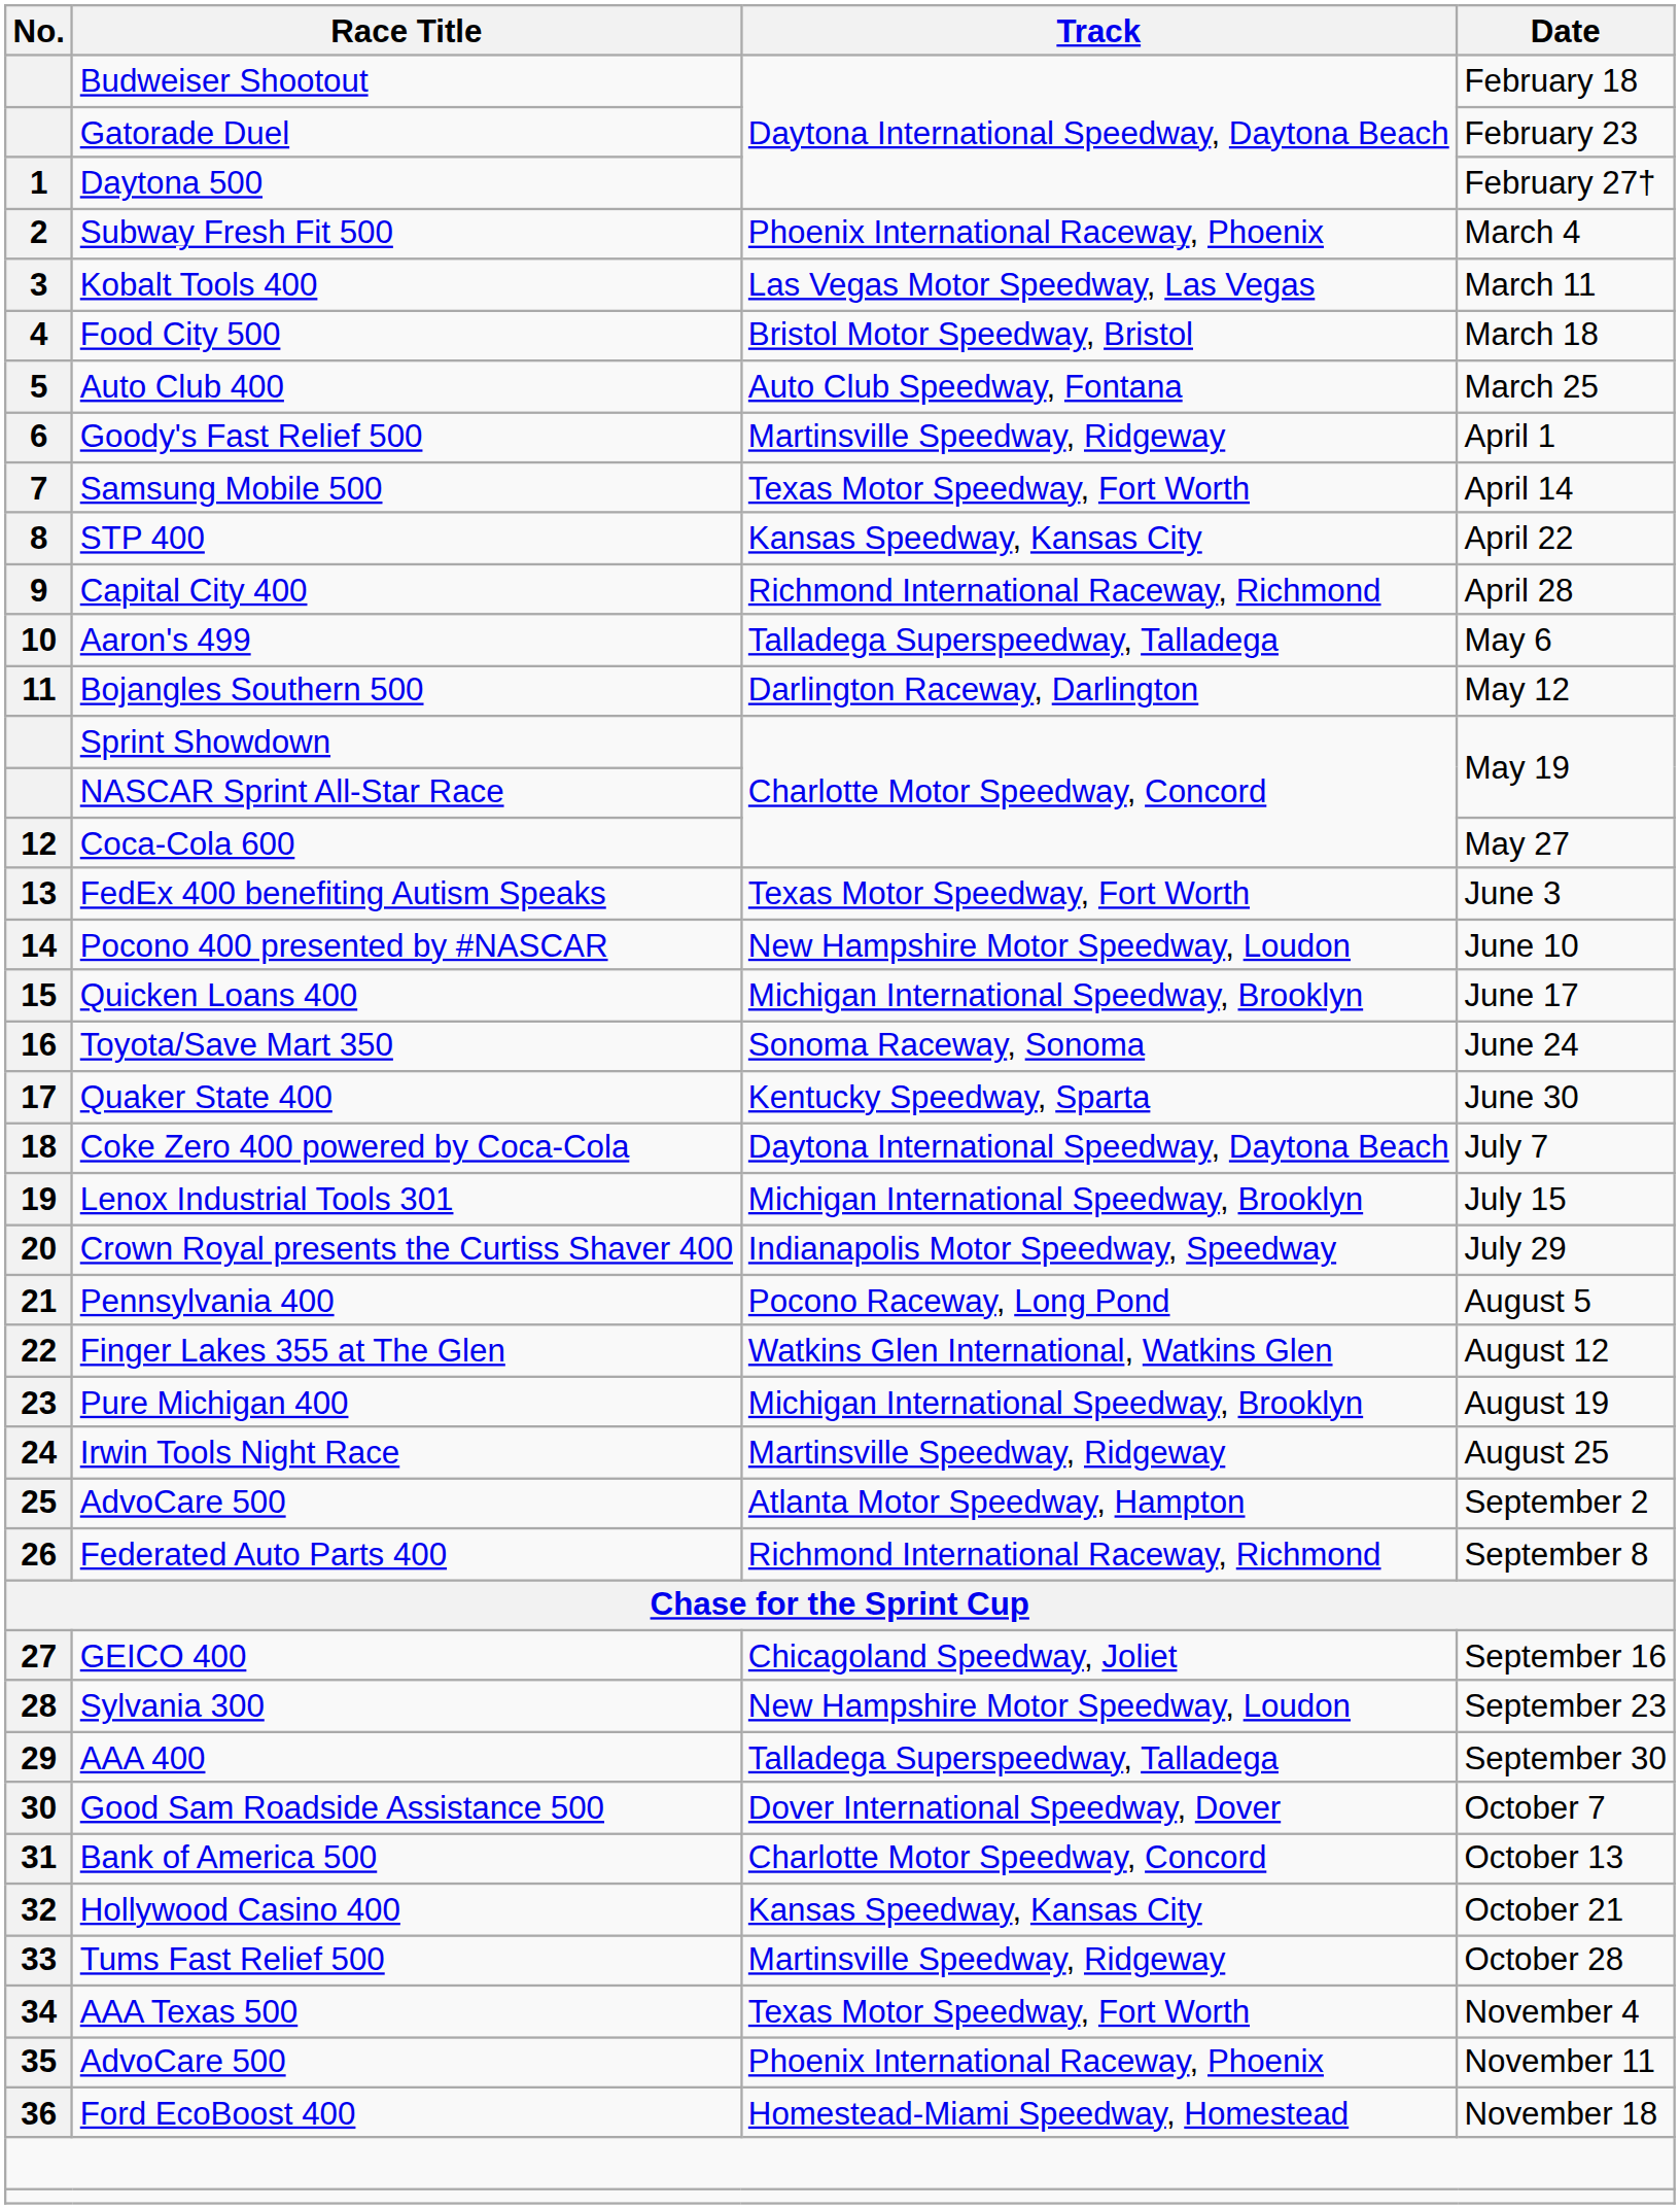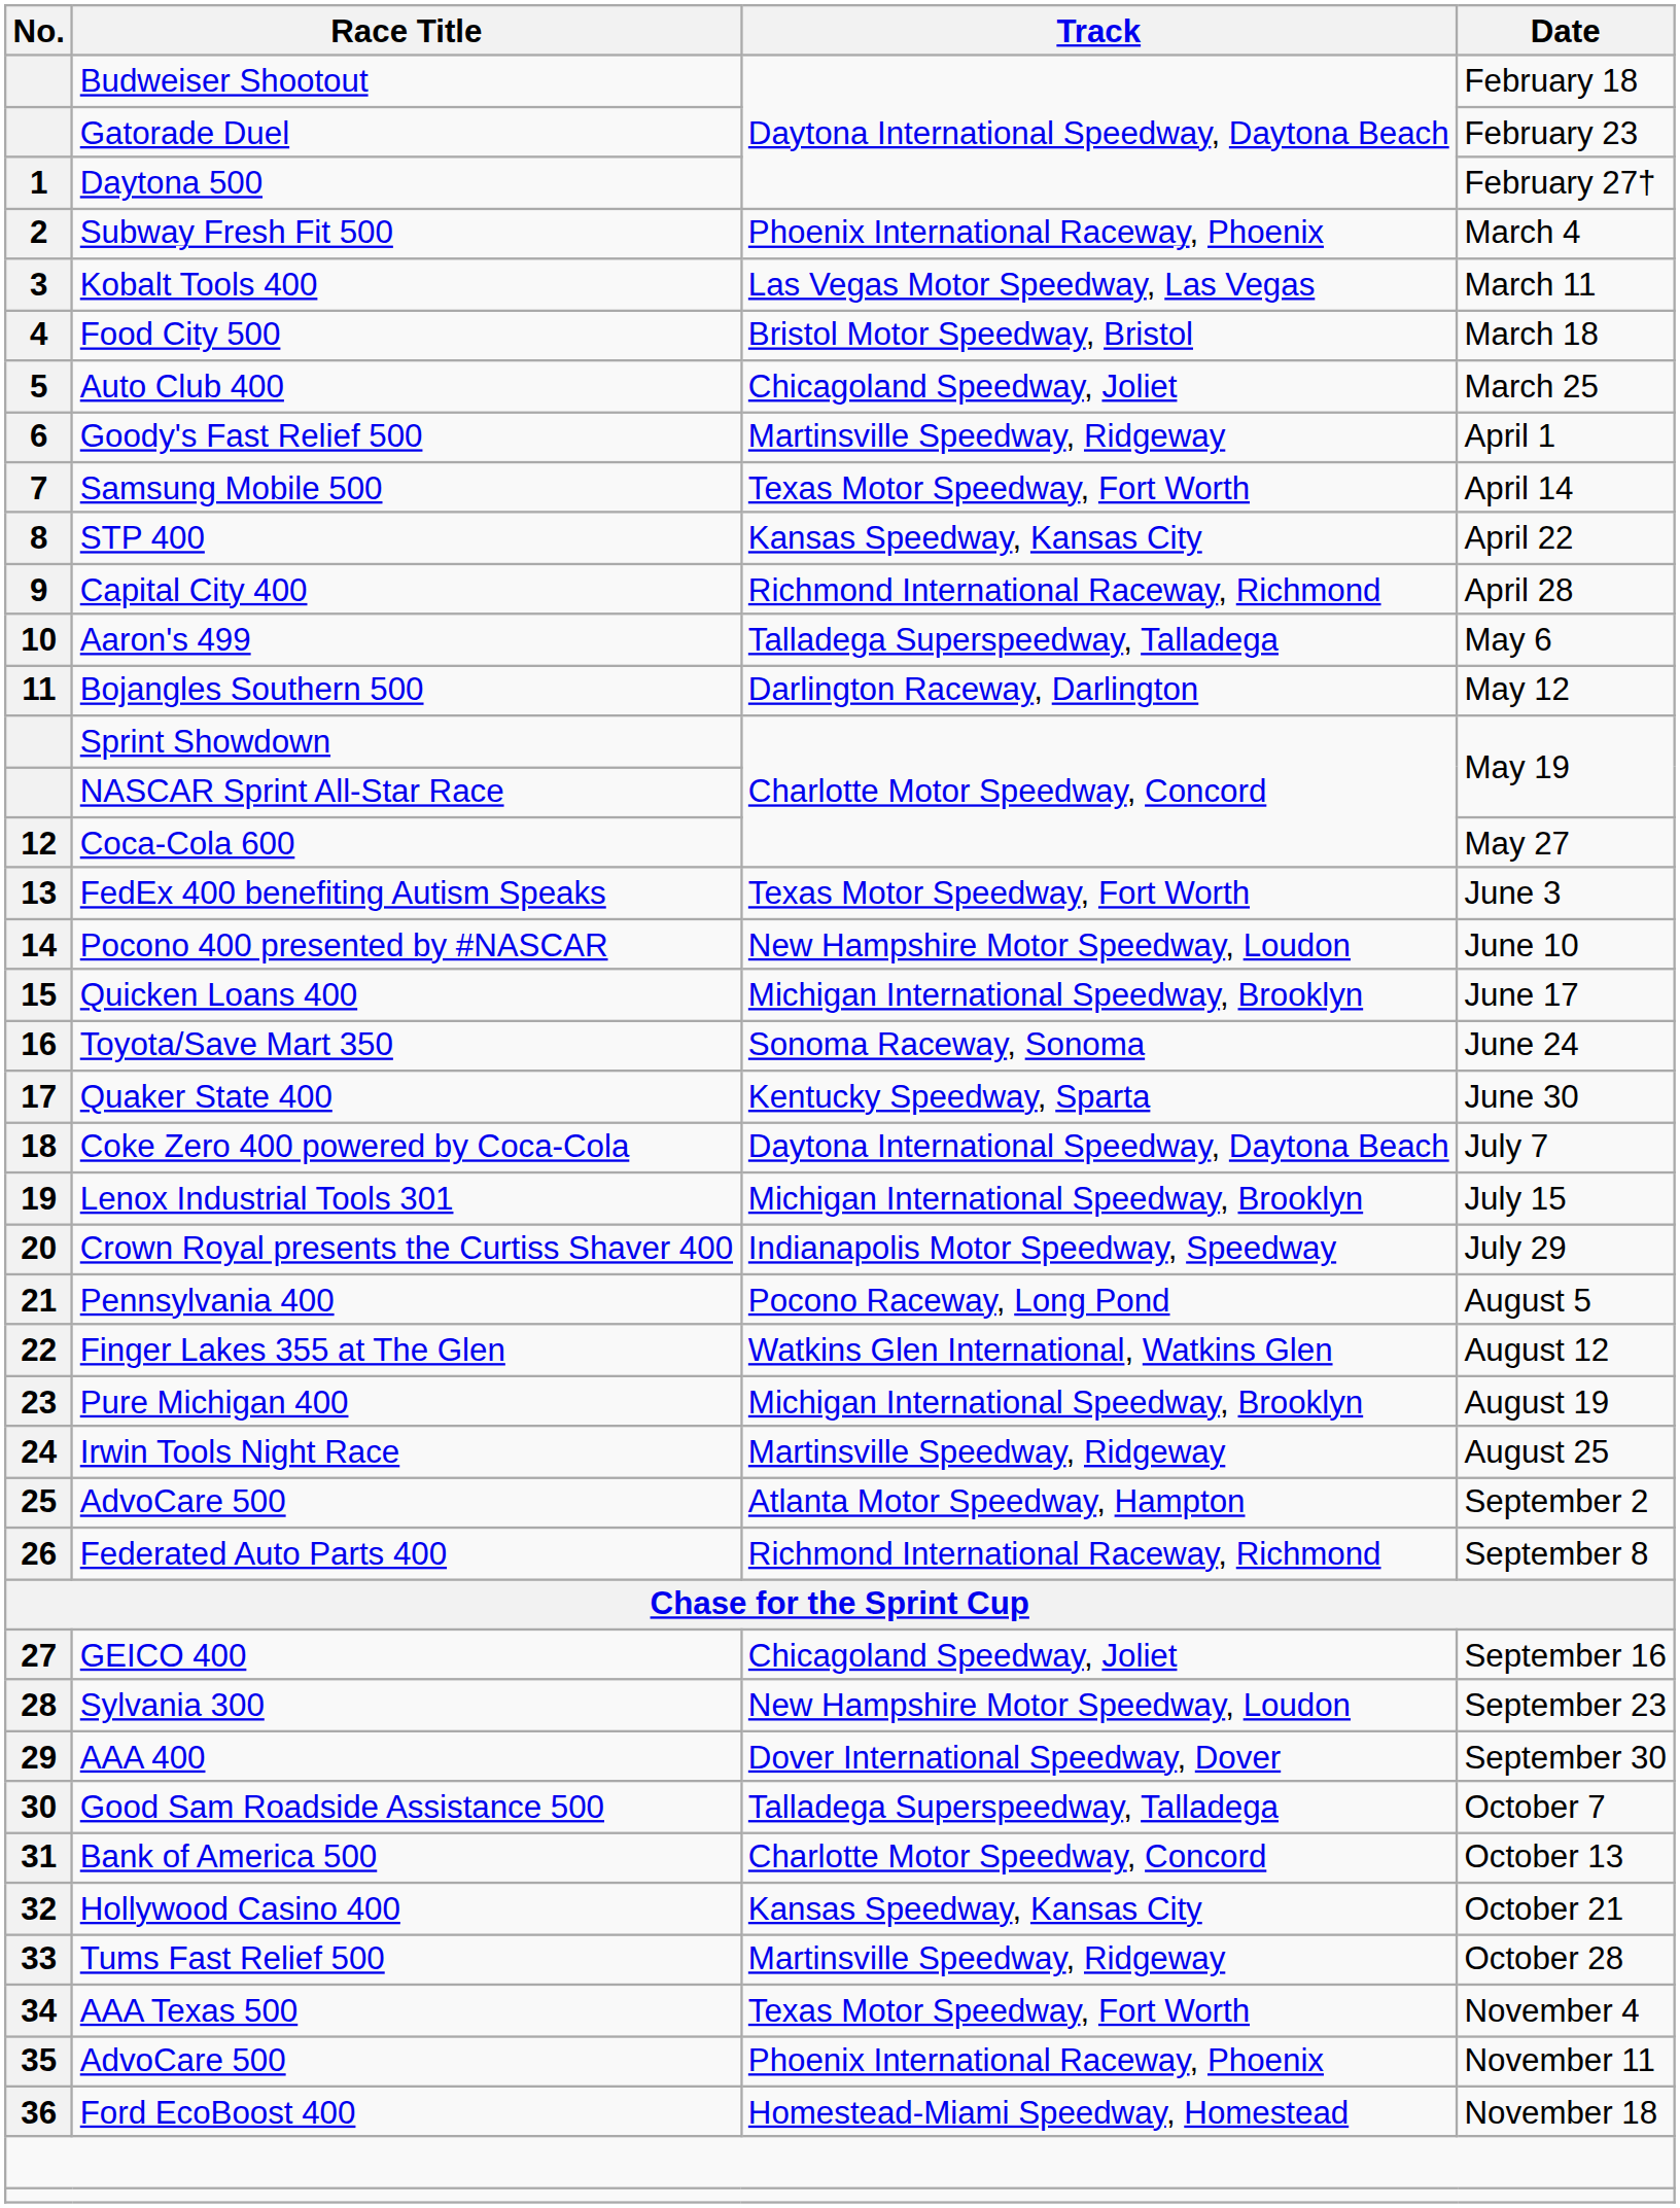Auto Club 400 | Track: Auto Club Speedway, Fontana -> Chicagoland Speedway, Joliet
AAA 400 | Track: Talladega Superspeedway, Talladega -> Dover International Speedway, Dover
Good Sam Roadside Assistance 500 | Track: Dover International Speedway, Dover -> Talladega Superspeedway, Talladega
